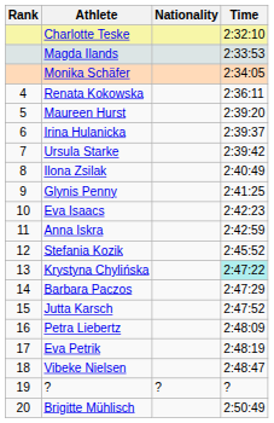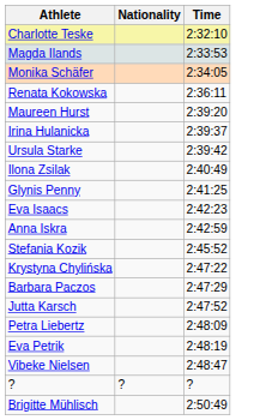- column: Rank | 4 | 5 | 6 | 7 | 8 | 9 | 10 | 11 | 12 | 13 | 14 | 15 | 16 | 17 | 18 | 19 | 20
Krystyna Chylińska | Time: paleturquoise background -> no background
